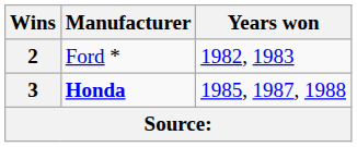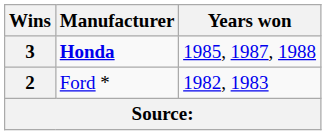rows swapped: 3 <-> 2
